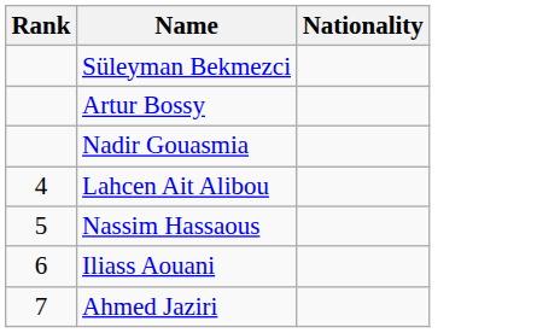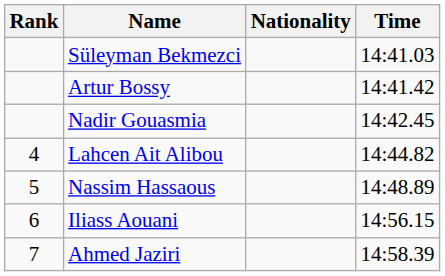+ column: Time | 14:41.03 | 14:41.42 | 14:42.45 | 14:44.82 | 14:48.89 | 14:56.15 | 14:58.39
